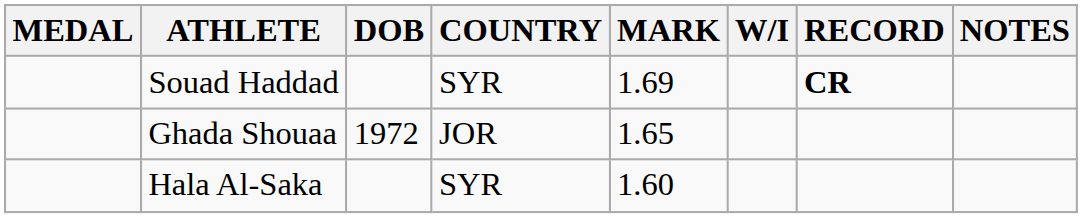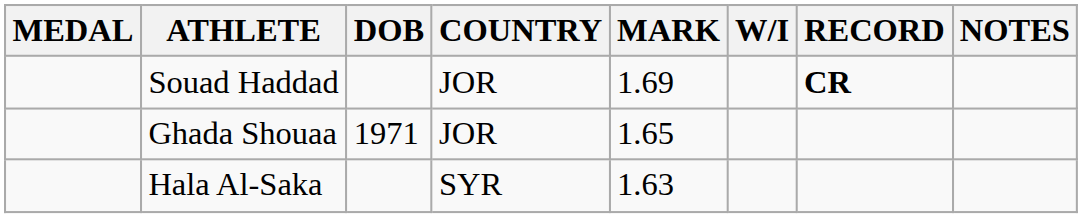Souad Haddad | COUNTRY: SYR -> JOR
Ghada Shouaa | DOB: 1972 -> 1971
Hala Al-Saka | MARK: 1.60 -> 1.63
